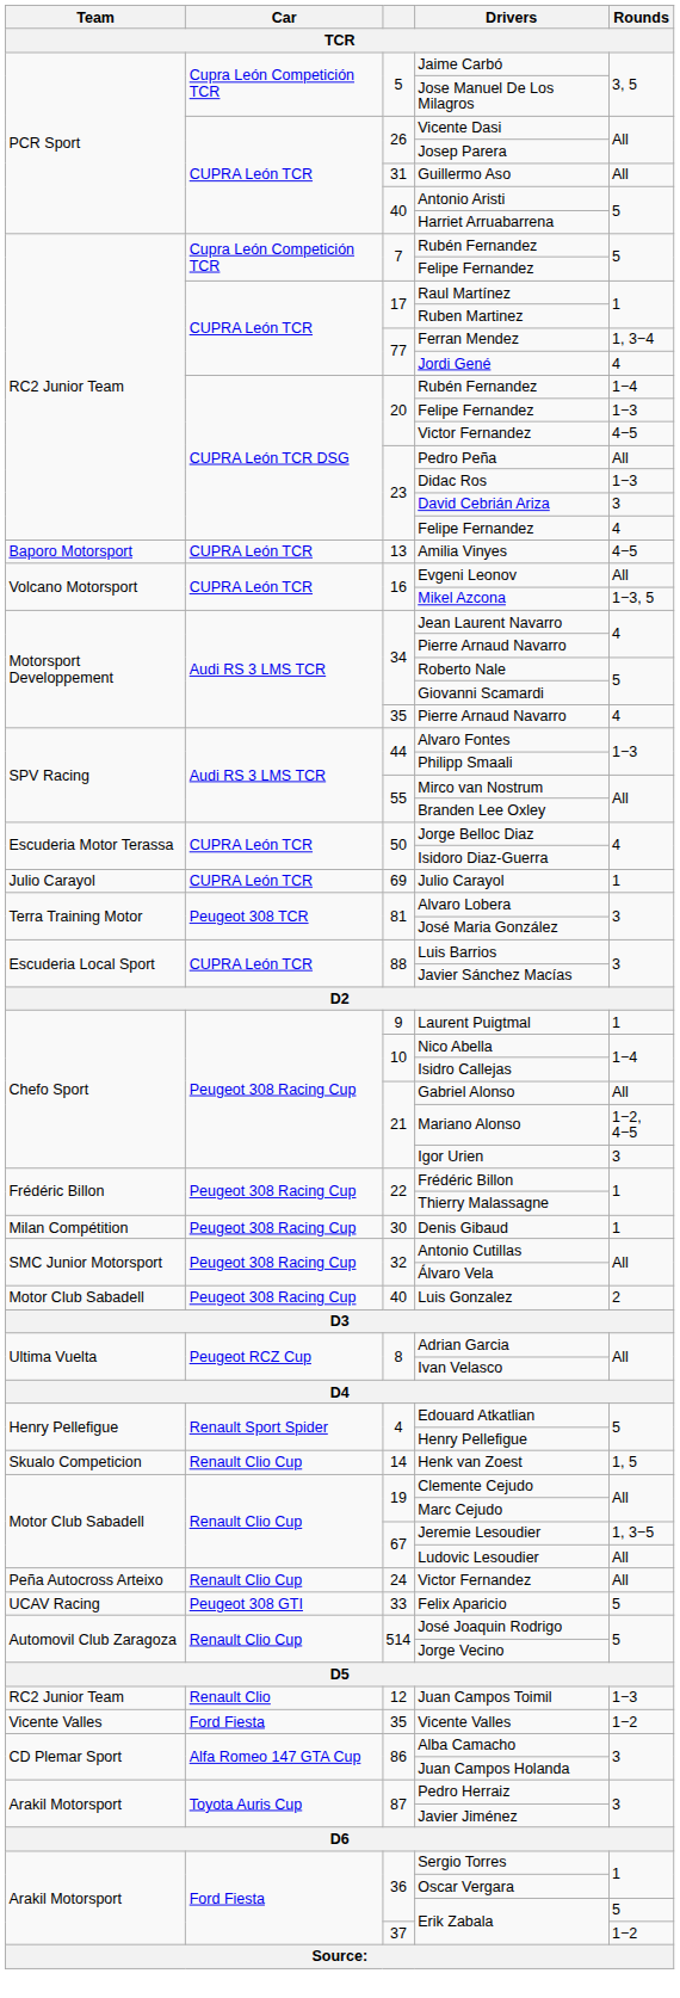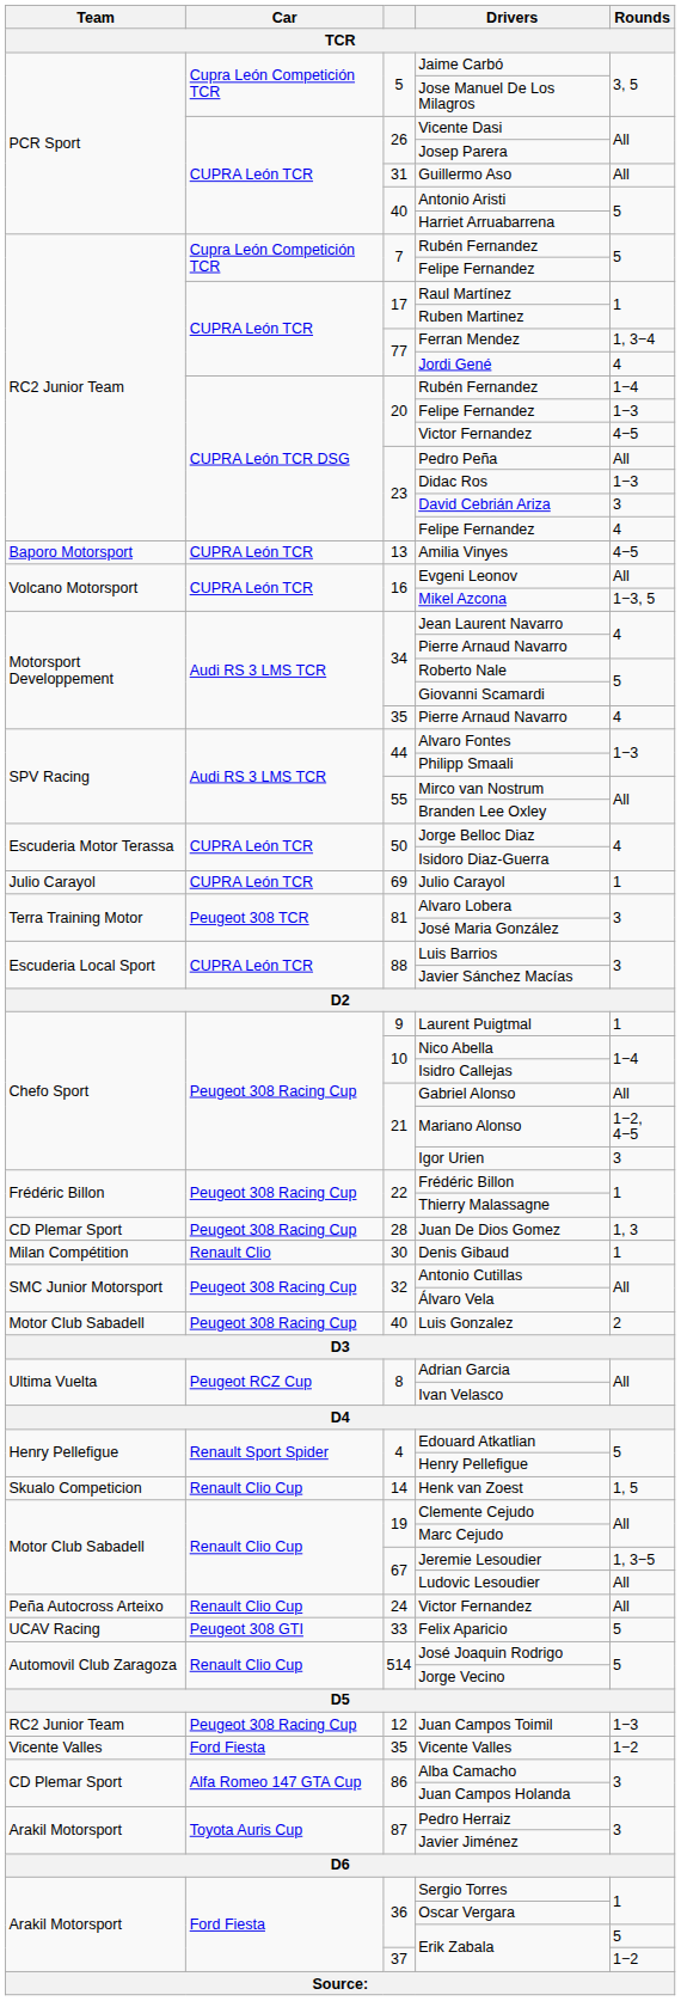+ row: CD Plemar Sport | Peugeot 308 Racing Cup | 28 | Juan De Dios Gomez | 1, 3
Denis Gibaud | Car: Peugeot 308 Racing Cup -> Renault Clio
Juan Campos Toimil | Car: Renault Clio -> Peugeot 308 Racing Cup
